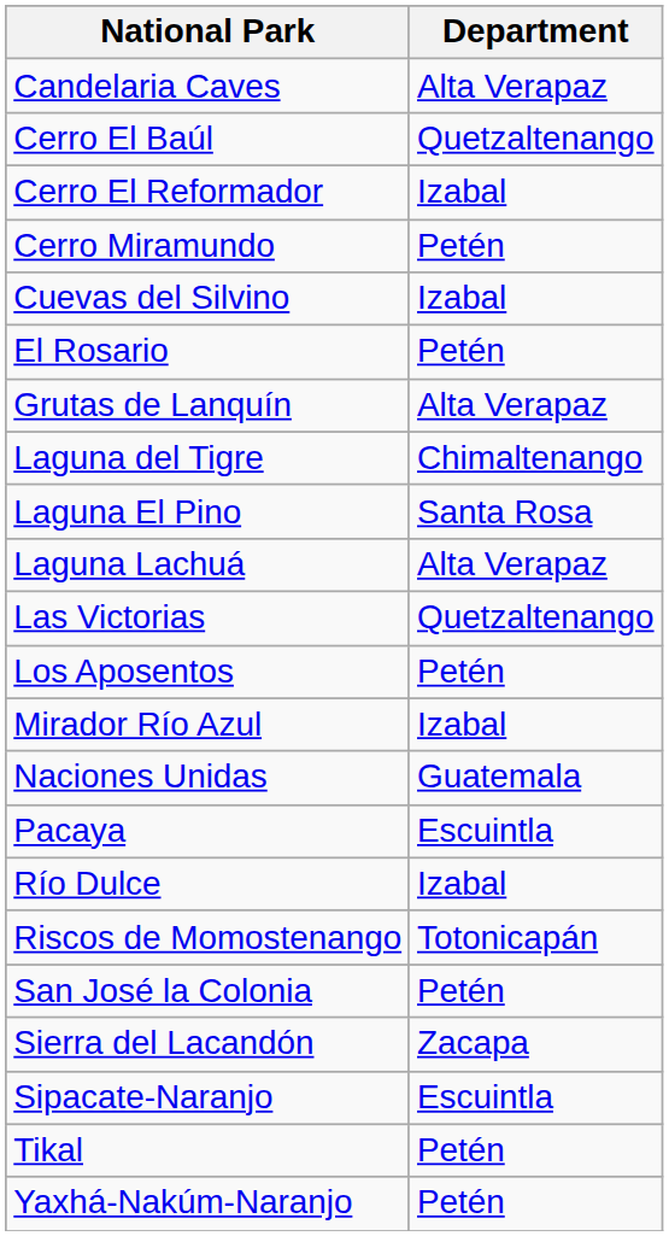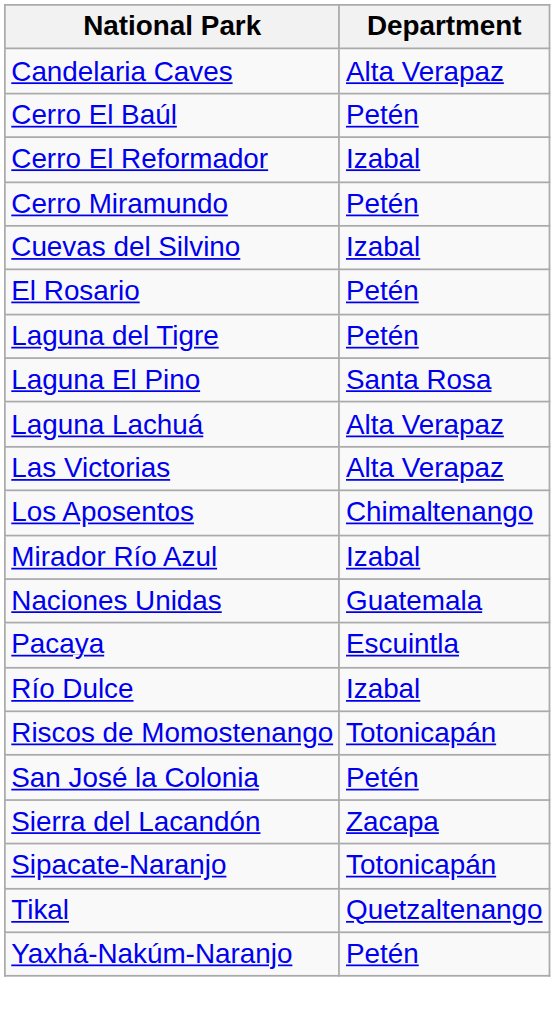Cerro El Baúl | Department: Quetzaltenango -> Petén
- row: Grutas de Lanquín | Alta Verapaz
Laguna del Tigre | Department: Chimaltenango -> Petén
Las Victorias | Department: Quetzaltenango -> Alta Verapaz
Los Aposentos | Department: Petén -> Chimaltenango
Sipacate-Naranjo | Department: Escuintla -> Totonicapán
Tikal | Department: Petén -> Quetzaltenango
